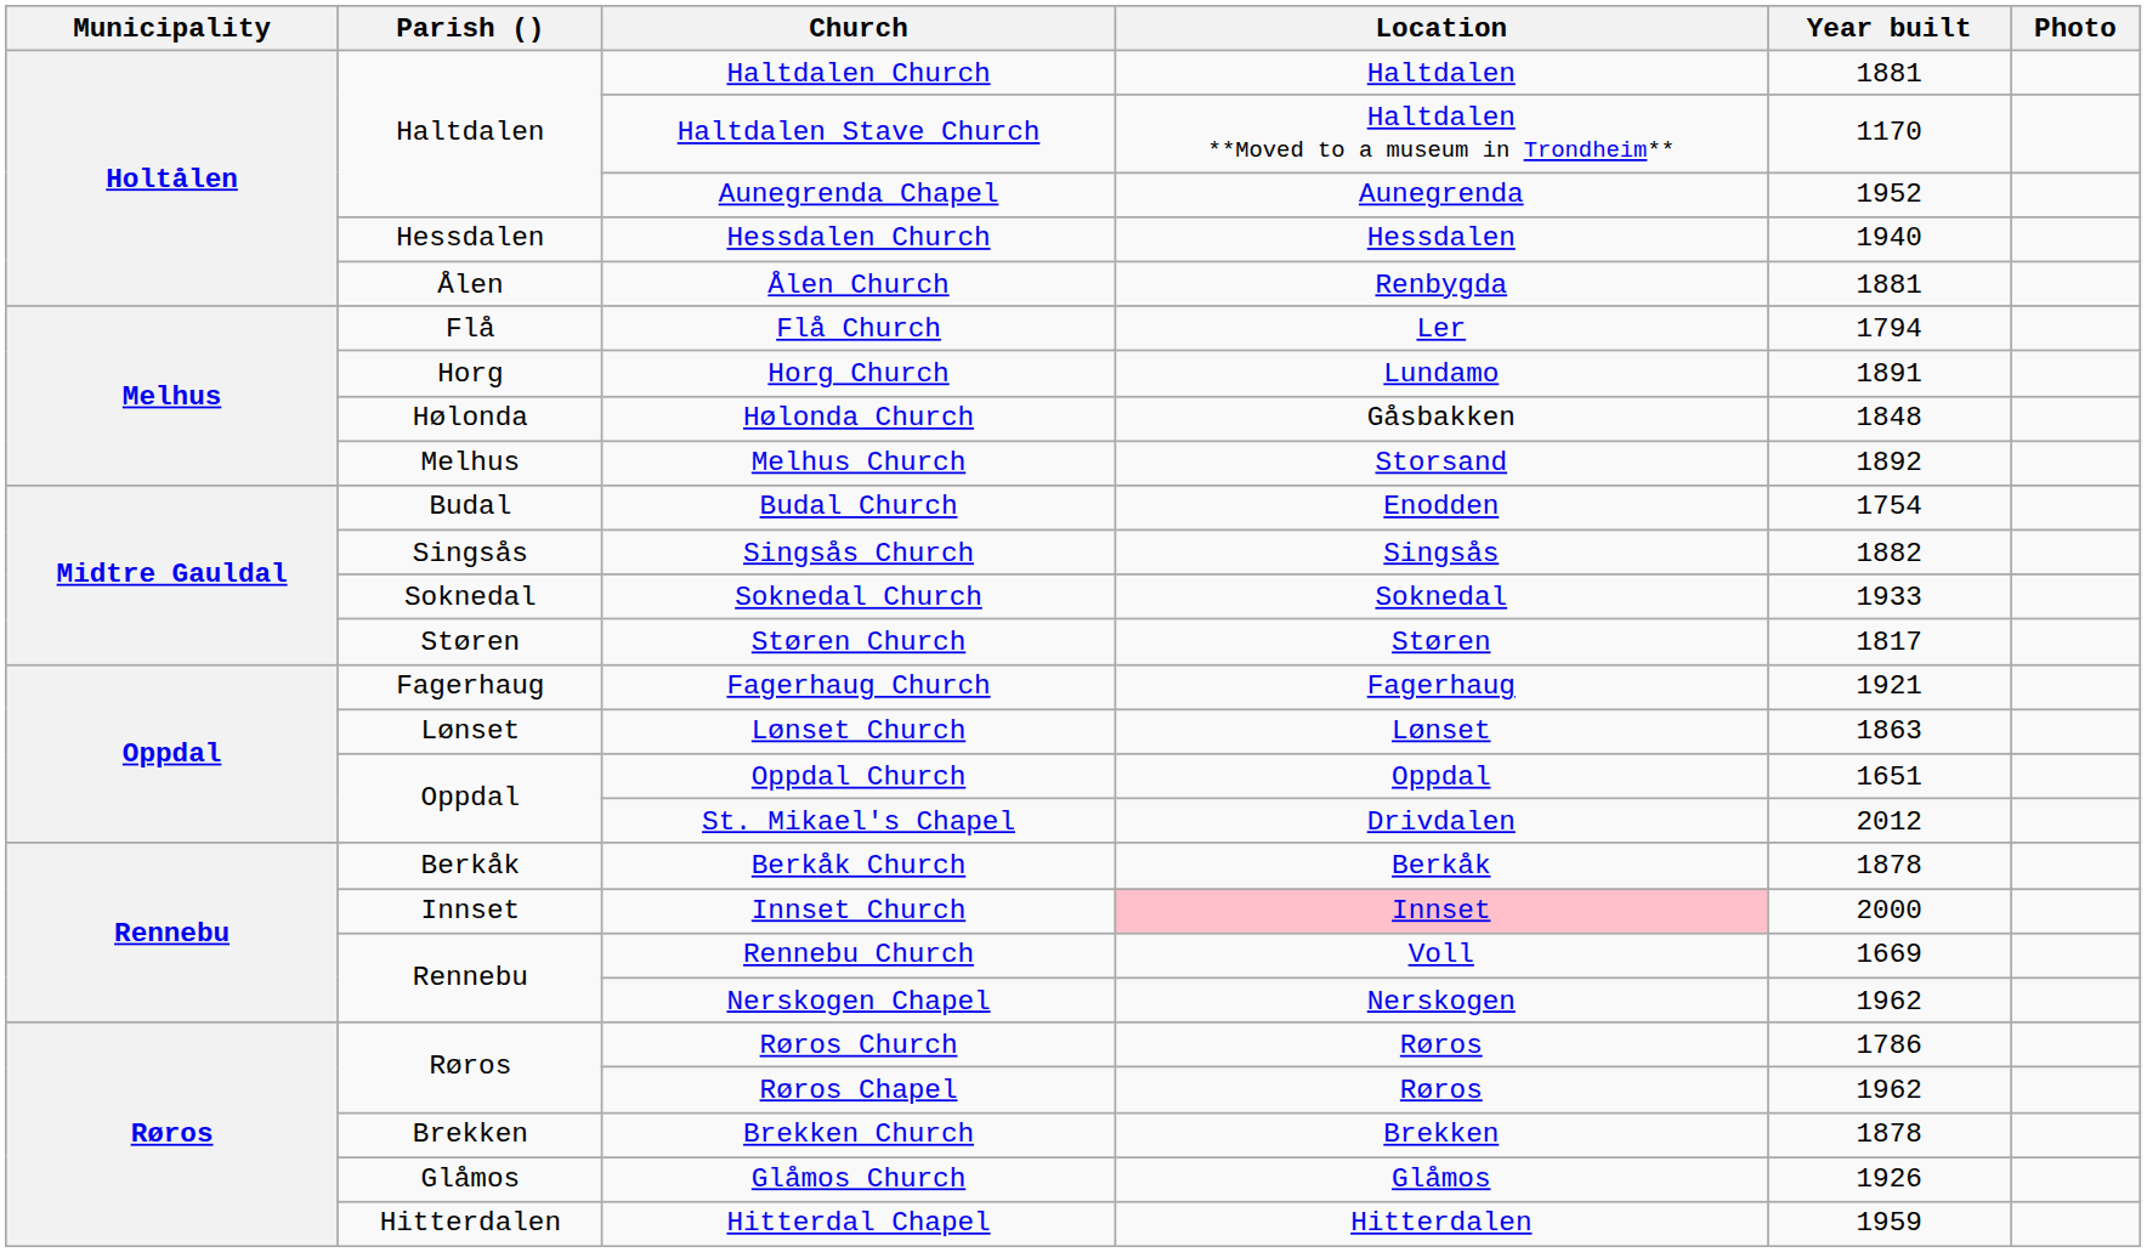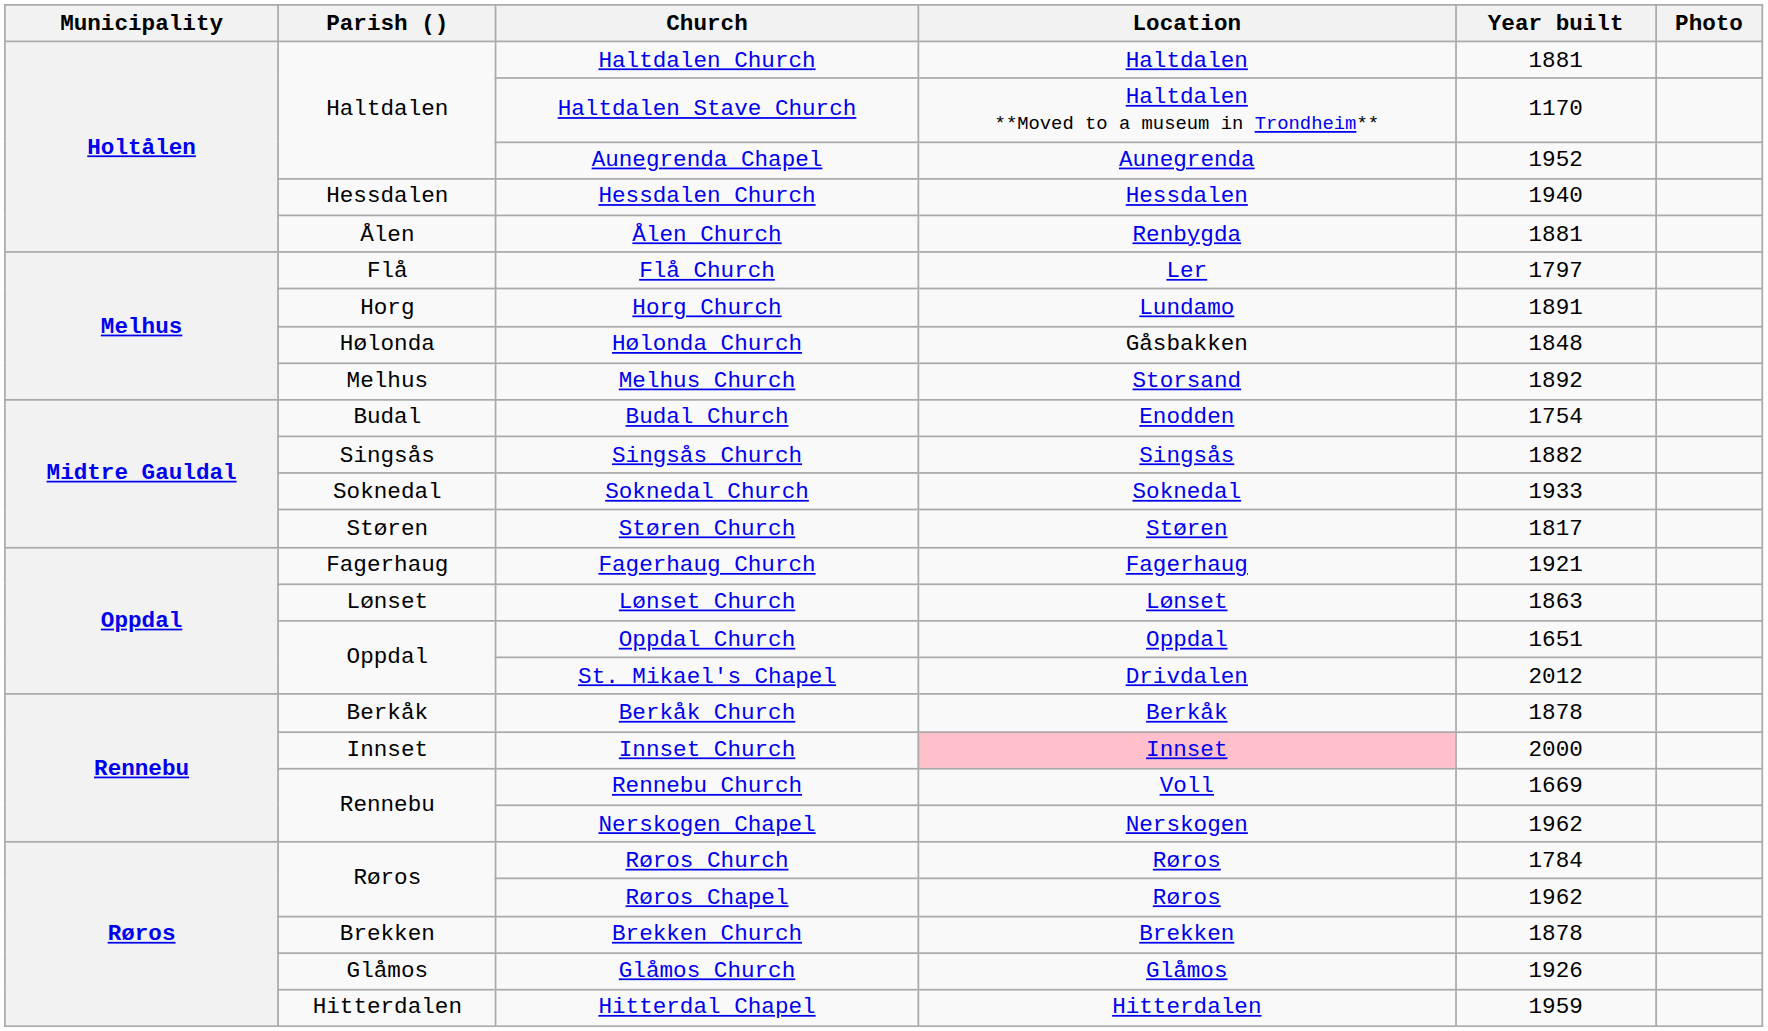Flå Church | Year built: 1794 -> 1797
Røros Church | Year built: 1786 -> 1784
